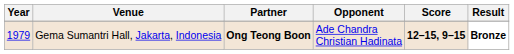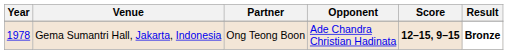Gema Sumantri Hall, Jakarta, Indonesia | Year: 1979 -> 1978
Gema Sumantri Hall, Jakarta, Indonesia | Partner: bold -> normal
